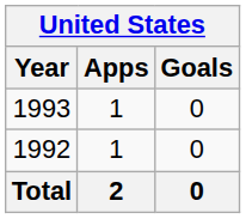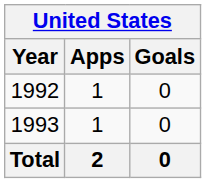rows swapped: 1992 <-> 1993
